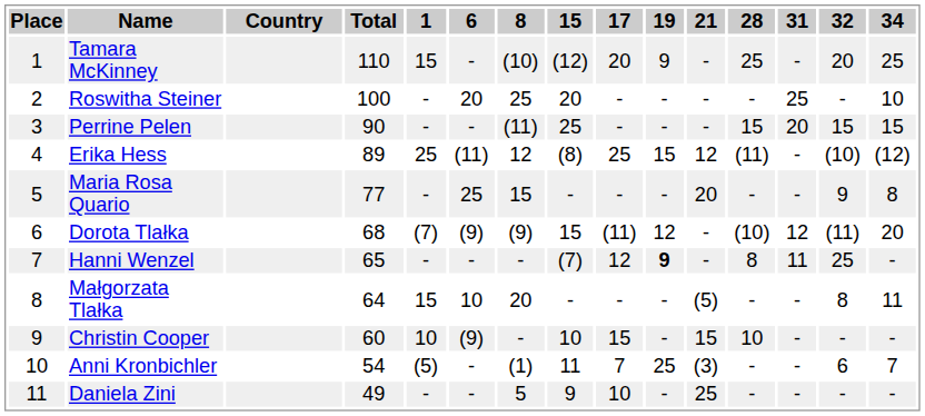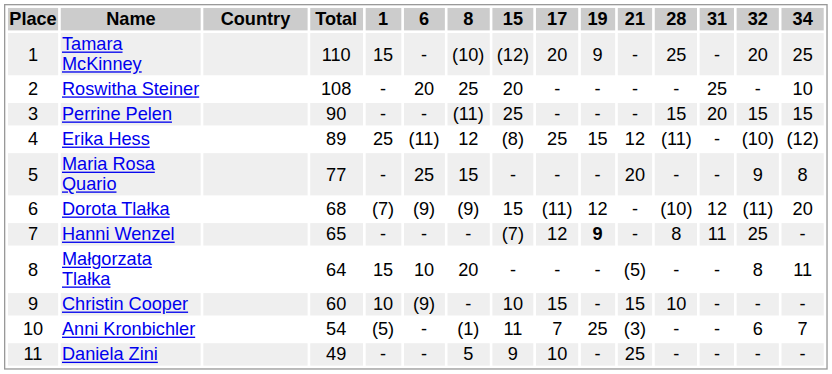Roswitha Steiner | Total: 100 -> 108
